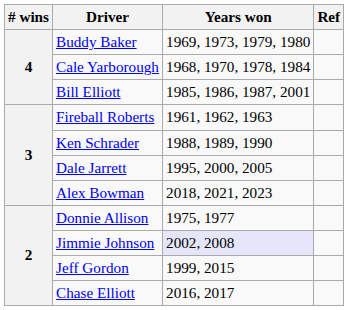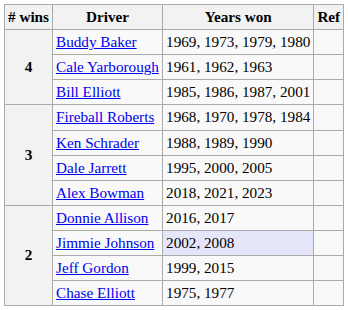Cale Yarborough | Years won: 1968, 1970, 1978, 1984 -> 1961, 1962, 1963
Fireball Roberts | Years won: 1961, 1962, 1963 -> 1968, 1970, 1978, 1984
Donnie Allison | Years won: 1975, 1977 -> 2016, 2017
Chase Elliott | Years won: 2016, 2017 -> 1975, 1977
